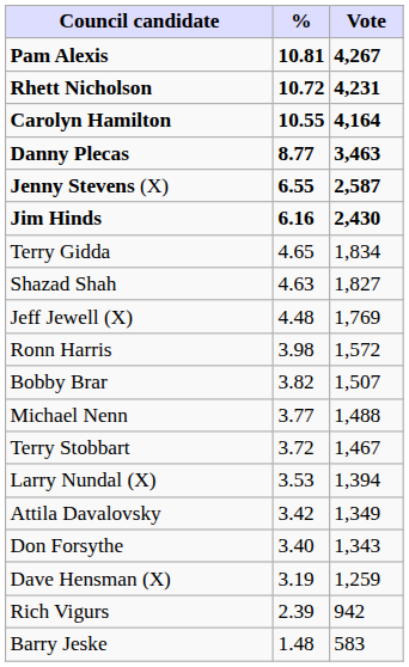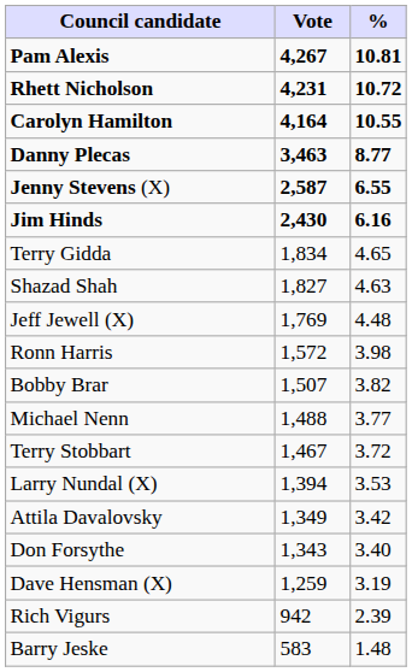columns swapped: Vote <-> %
